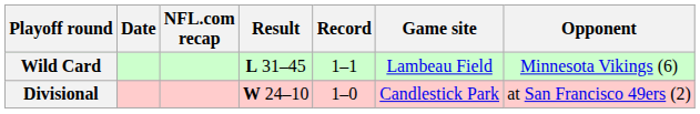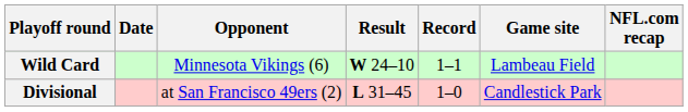columns swapped: Opponent <-> NFL.com recap
Wild Card | Result: L 31–45 -> W 24–10
Divisional | Result: W 24–10 -> L 31–45
